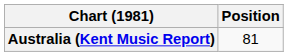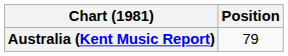Australia (Kent Music Report) | Position: 81 -> 79
